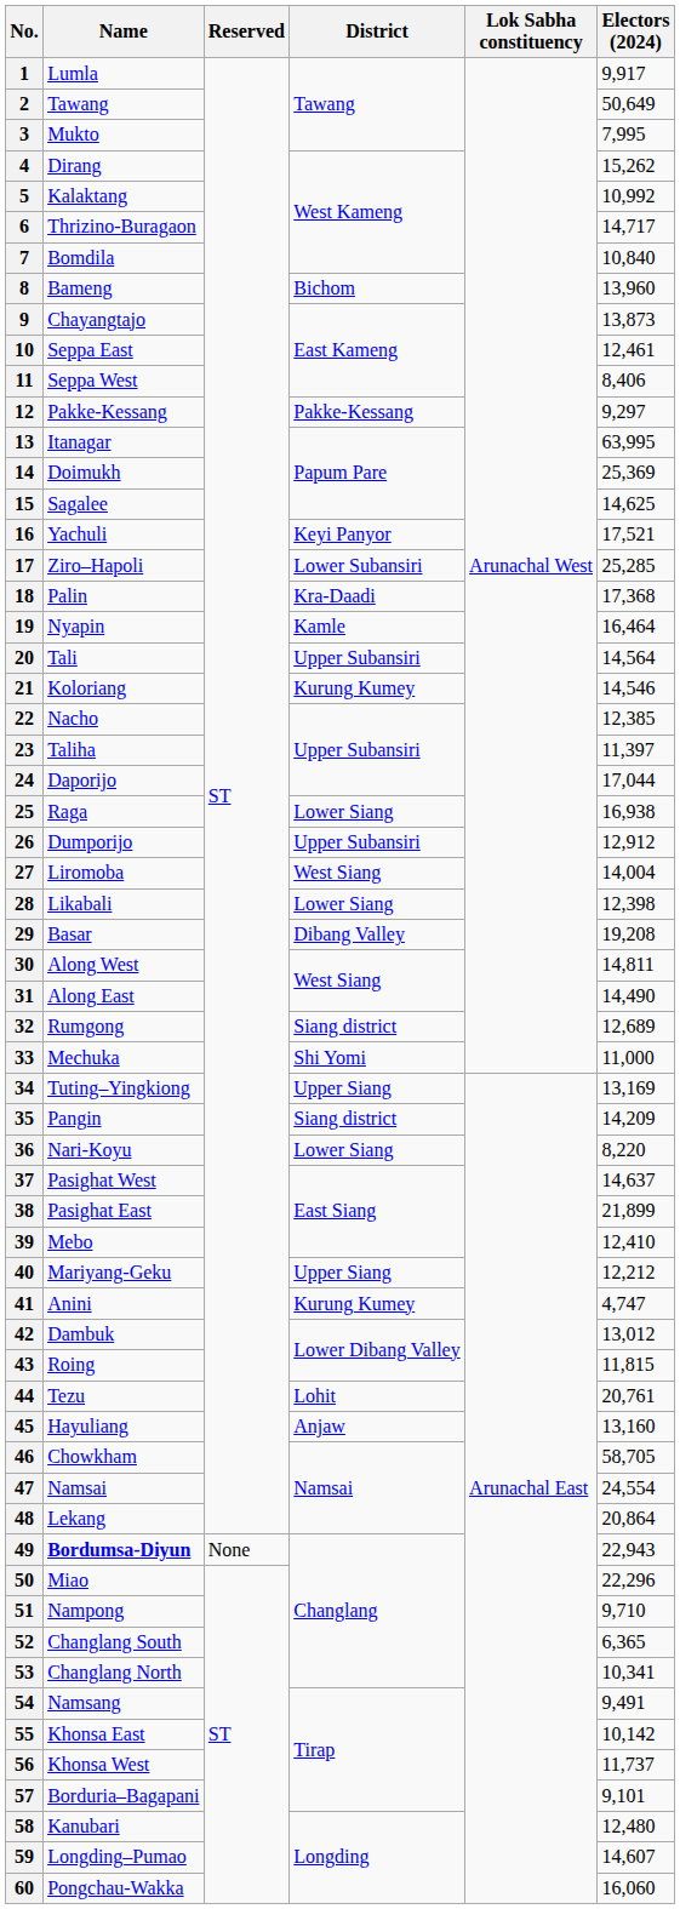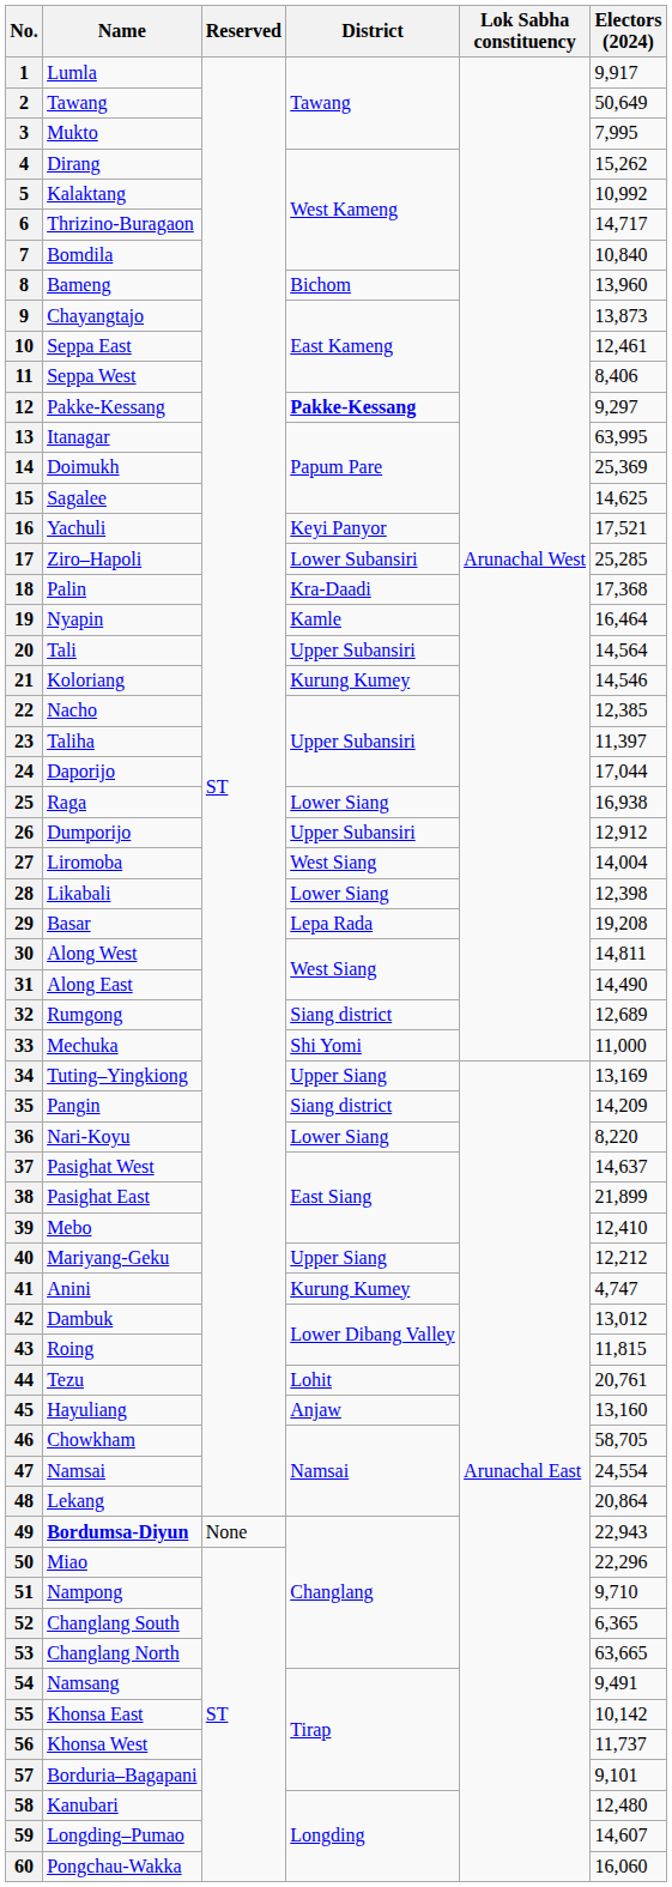12 | District: normal -> bold
29 | District: Dibang Valley -> Lepa Rada
53 | Electors (2024): 10,341 -> 63,665
